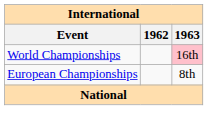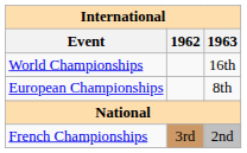World Championships | 1963: pink background -> no background
+ row: French Championships | 3rd | 2nd
